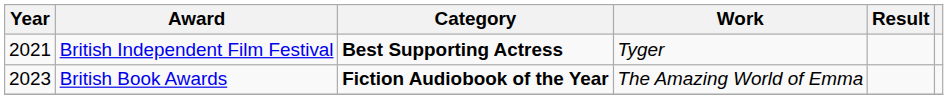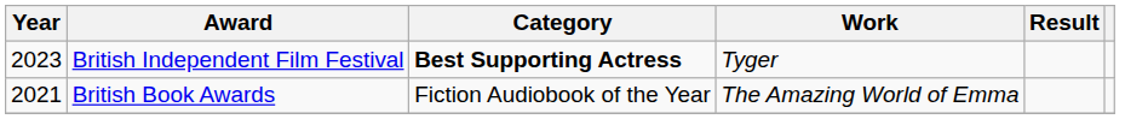British Independent Film Festival | Year: 2021 -> 2023
British Book Awards | Year: 2023 -> 2021
British Book Awards | Category: bold -> normal
